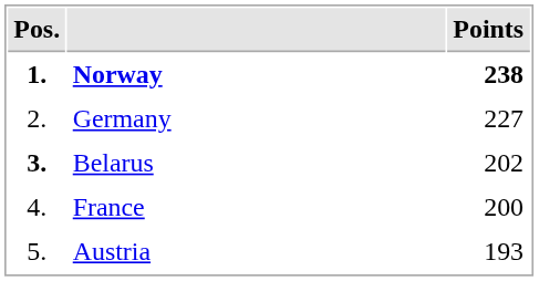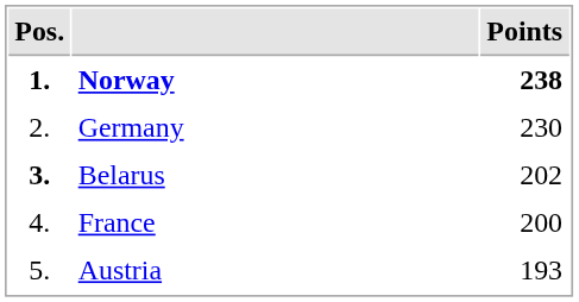Germany | Points: 227 -> 230
